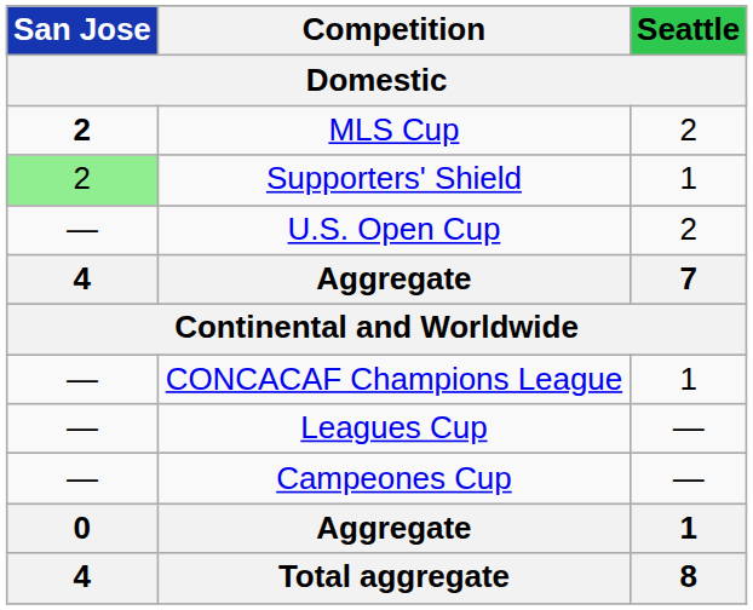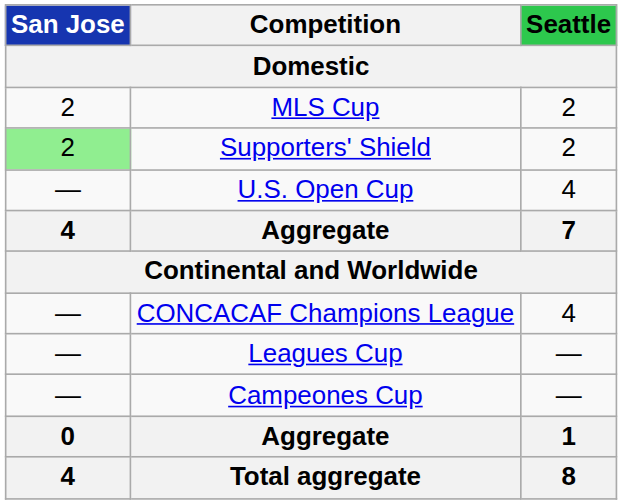MLS Cup | San Jose: bold -> normal
Supporters' Shield | Seattle: 1 -> 2
U.S. Open Cup | Seattle: 2 -> 4
CONCACAF Champions League | Seattle: 1 -> 4
